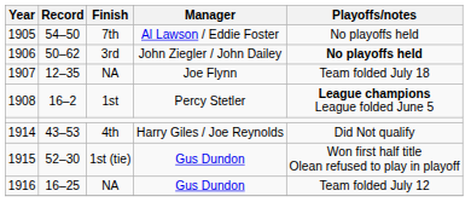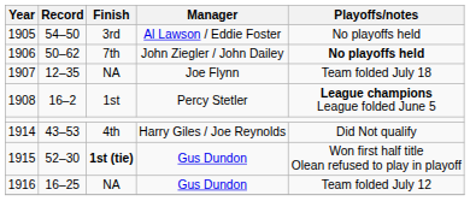1905 | Finish: 7th -> 3rd
1906 | Finish: 3rd -> 7th
1915 | Finish: normal -> bold
